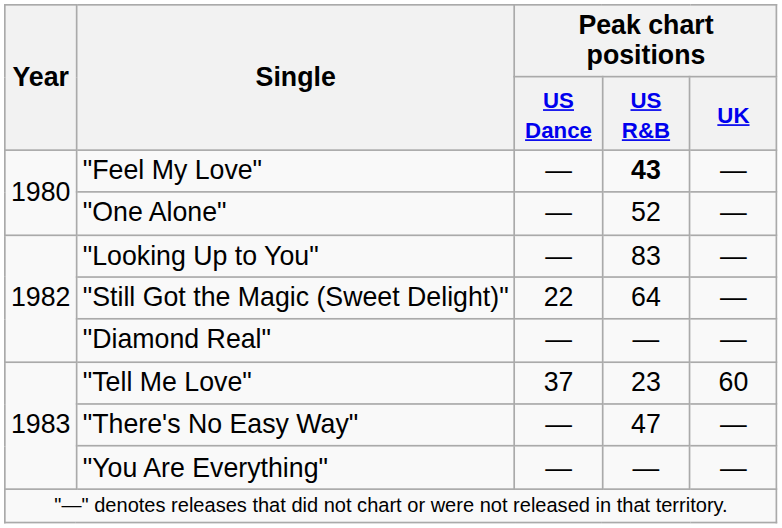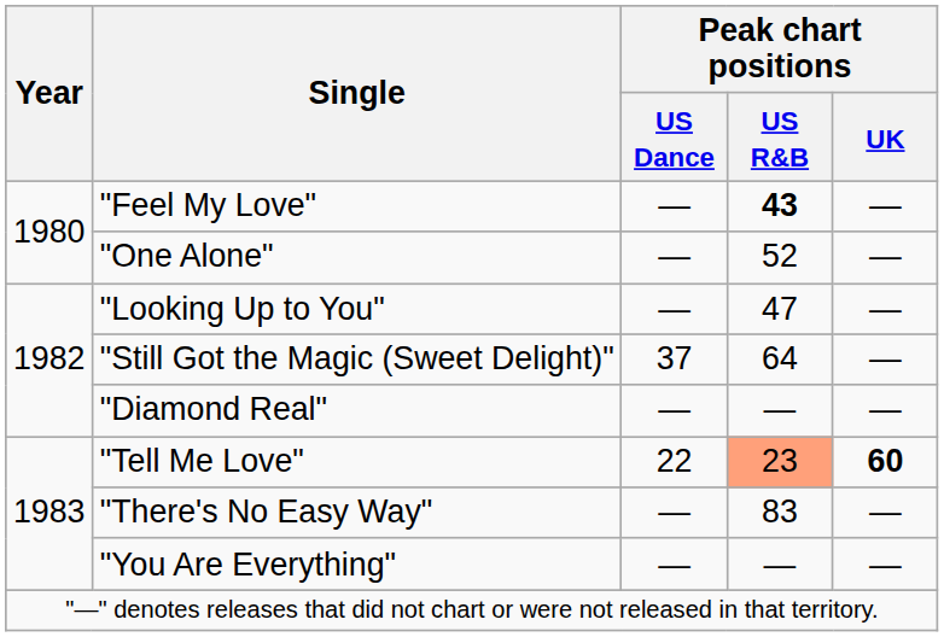"Looking Up to You" | Peak chart positions / US R&B: 83 -> 47
"Still Got the Magic (Sweet Delight)" | Peak chart positions / US Dance: 22 -> 37
"Tell Me Love" | Peak chart positions / US Dance: 37 -> 22
"Tell Me Love" | Peak chart positions / US R&B: no background -> lightsalmon background
"Tell Me Love" | Peak chart positions / UK: normal -> bold
"There's No Easy Way" | Peak chart positions / US R&B: 47 -> 83
